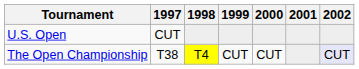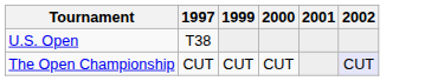- column: 1998 | T4
U.S. Open | 1997: CUT -> T38
The Open Championship | 1997: T38 -> CUT
